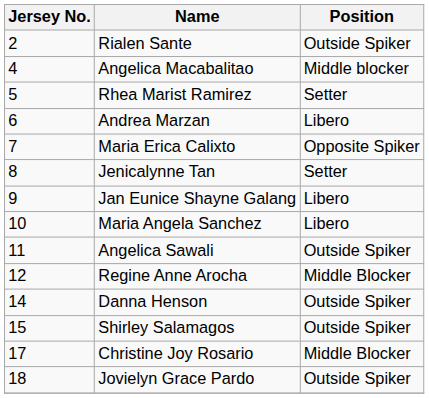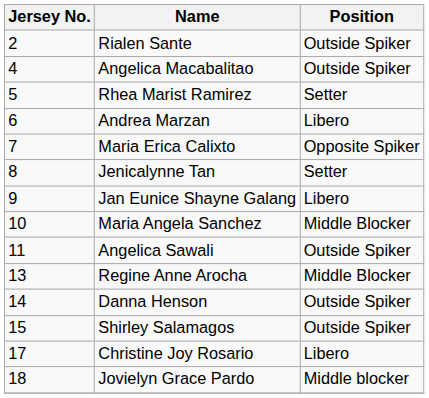Angelica Macabalitao | Position: Middle blocker -> Outside Spiker
Maria Angela Sanchez | Position: Libero -> Middle Blocker
Regine Anne Arocha | Jersey No.: 12 -> 13
Christine Joy Rosario | Position: Middle Blocker -> Libero
Jovielyn Grace Pardo | Position: Outside Spiker -> Middle blocker
